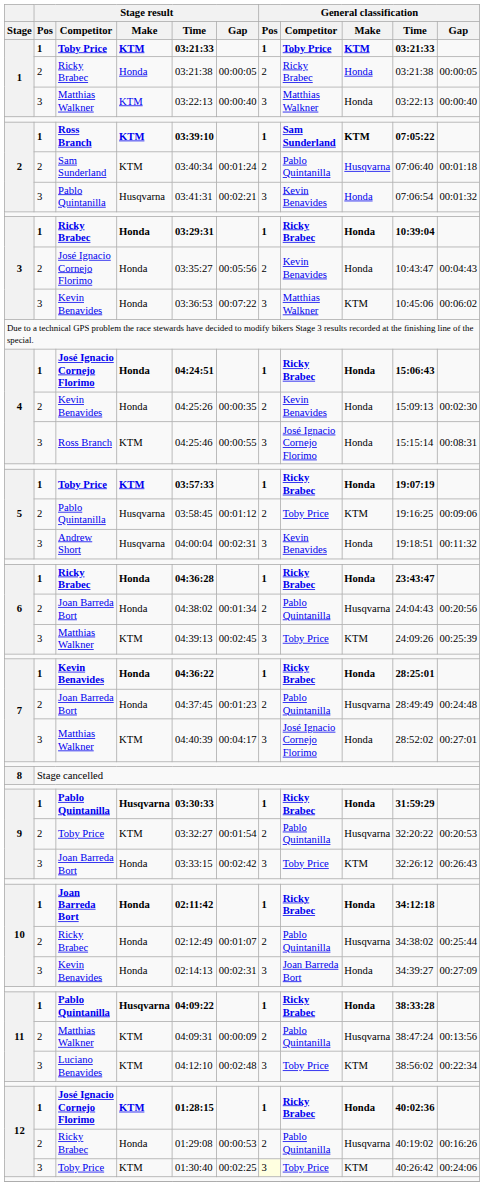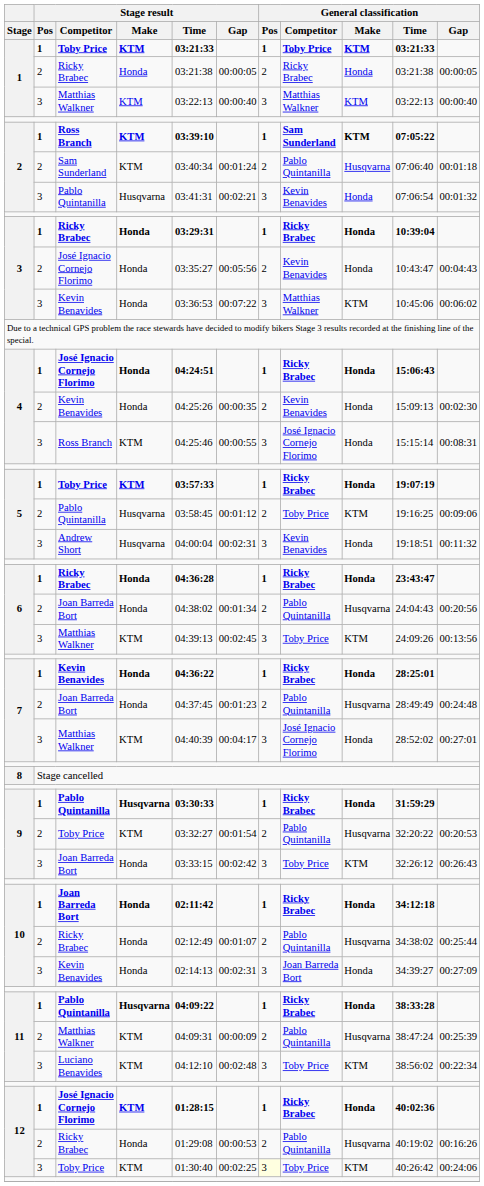1 / Matthias Walkner | General classification / Make: Honda -> KTM
6 / Matthias Walkner | General classification / Gap: 00:25:39 -> 00:13:56
11 / Matthias Walkner | General classification / Gap: 00:13:56 -> 00:25:39
